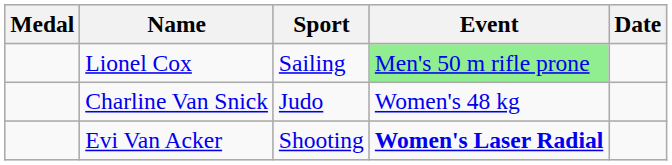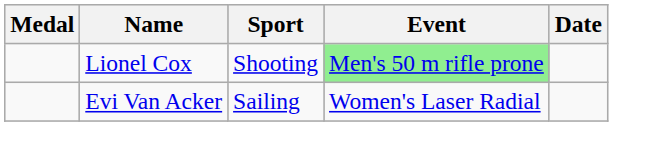Lionel Cox | Sport: Sailing -> Shooting
- row: Charline Van Snick | Judo | Women's 48 kg
Evi Van Acker | Sport: Shooting -> Sailing
Evi Van Acker | Event: bold -> normal
